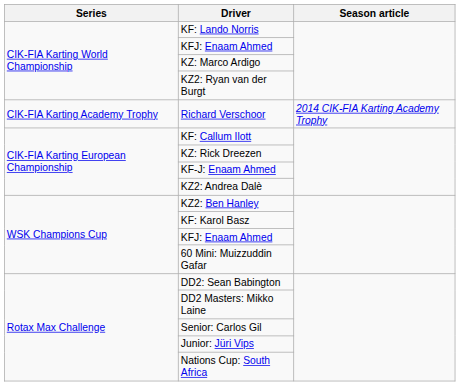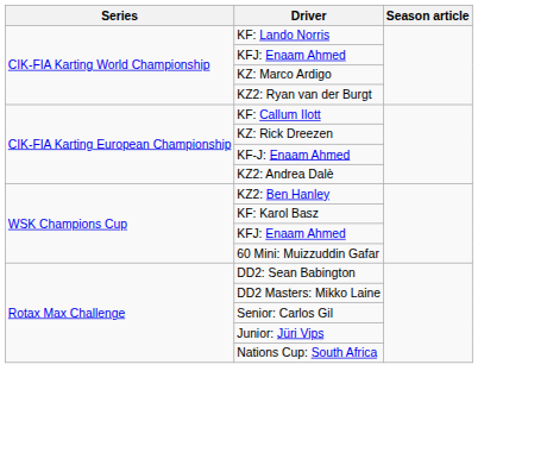- row: CIK-FIA Karting Academy Trophy | Richard Verschoor | 2014 CIK-FIA Karting Academy Trophy
